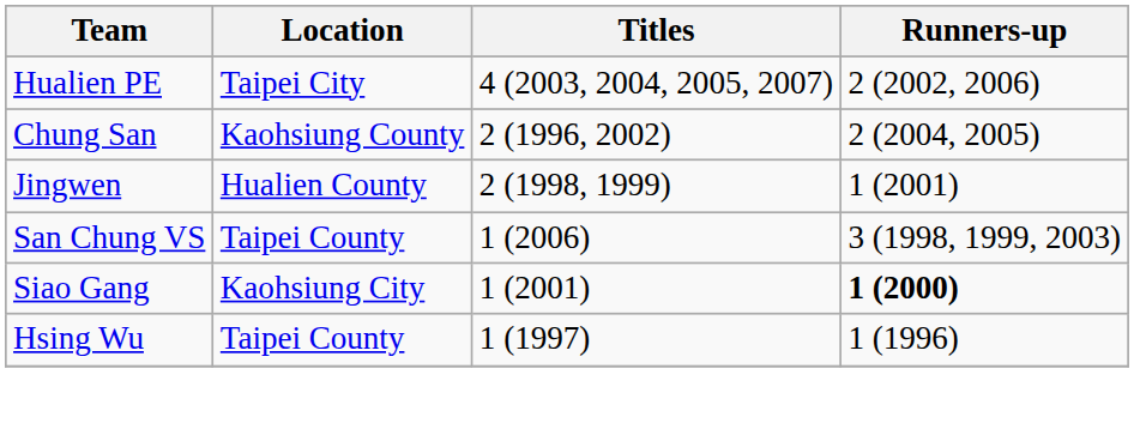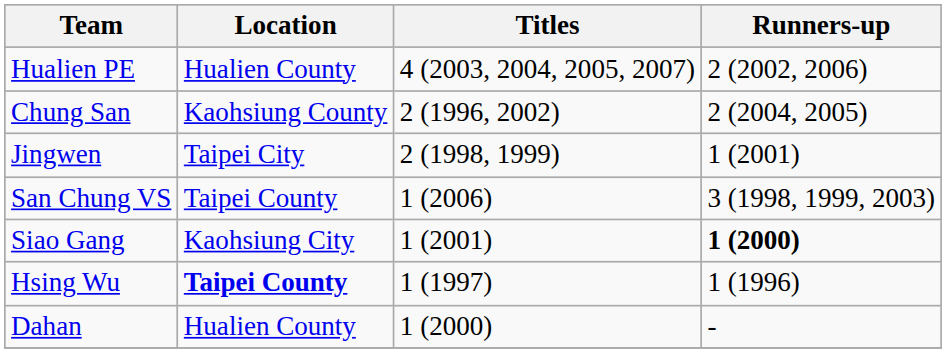Hualien PE | Location: Taipei City -> Hualien County
Jingwen | Location: Hualien County -> Taipei City
Hsing Wu | Location: normal -> bold
+ row: Dahan | Hualien County | 1 (2000) | -
